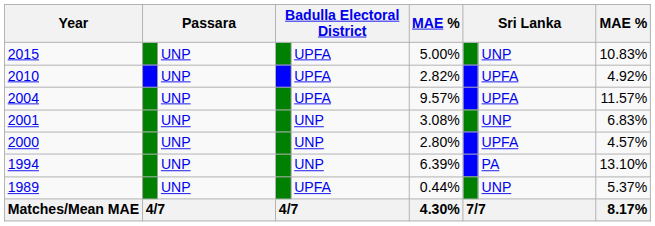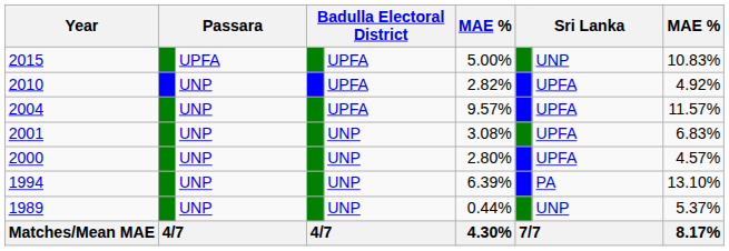2015 | column 3: UNP -> UPFA
2001 | column 8: UNP -> UPFA
1989 | column 5: UPFA -> UNP
